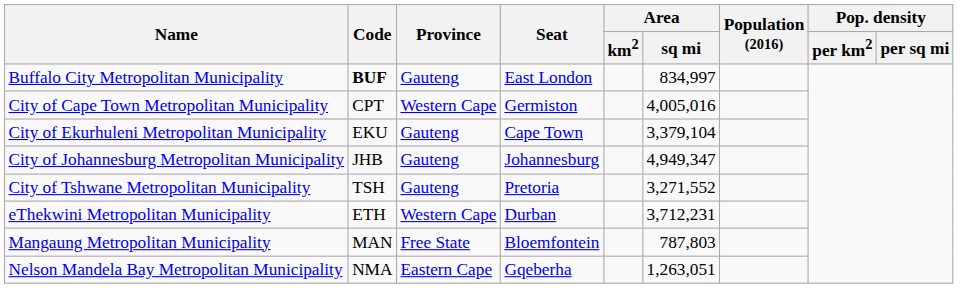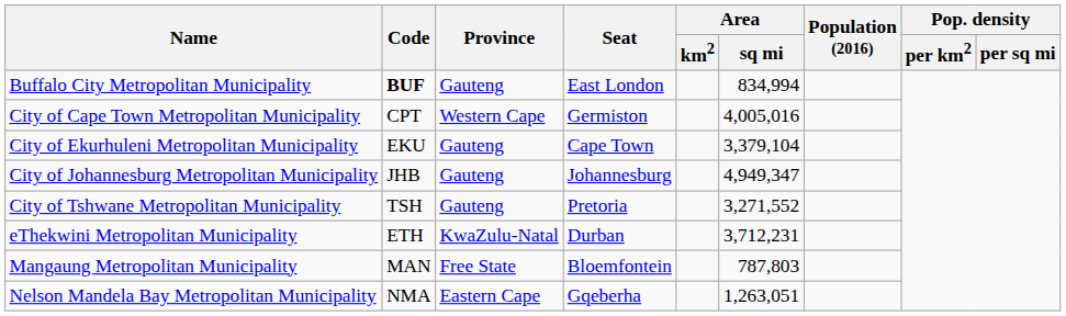Buffalo City Metropolitan Municipality | Area / sq mi: 834,997 -> 834,994
eThekwini Metropolitan Municipality | Province: Western Cape -> KwaZulu-Natal
